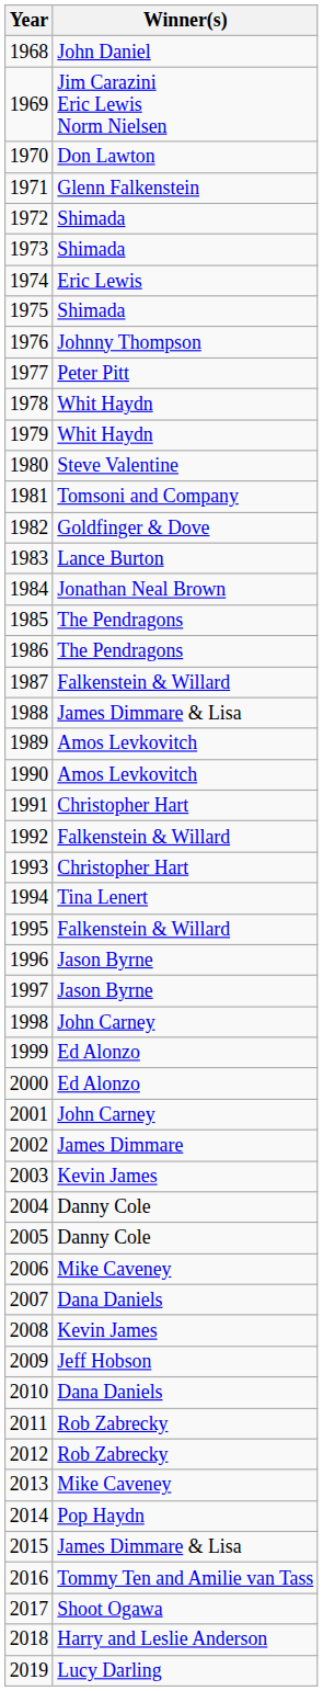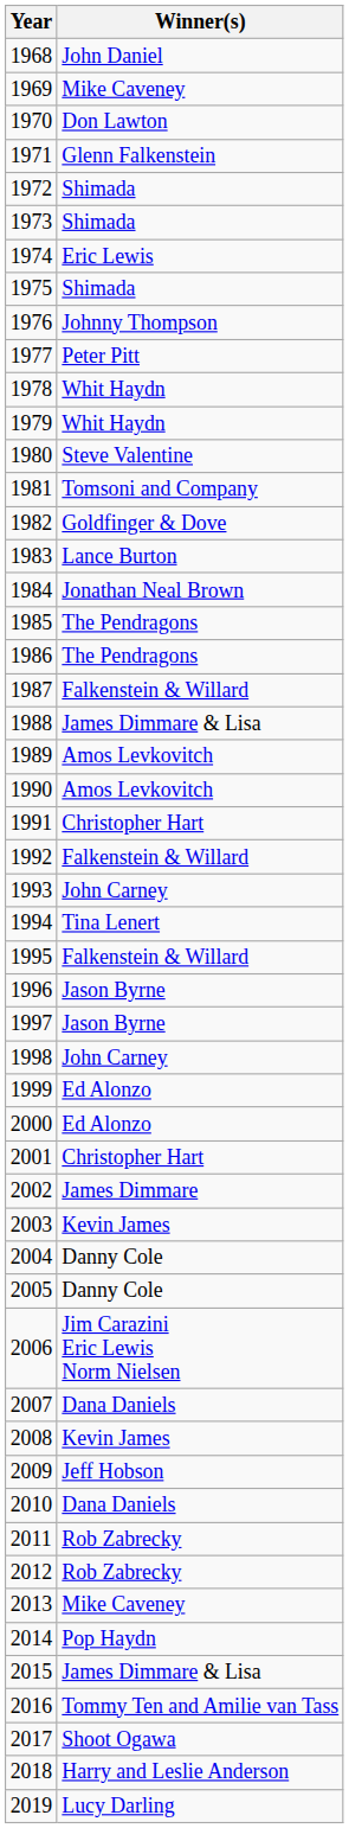1969 | Winner(s): Jim Carazini Eric Lewis Norm Nielsen -> Mike Caveney
1993 | Winner(s): Christopher Hart -> John Carney
2001 | Winner(s): John Carney -> Christopher Hart
2006 | Winner(s): Mike Caveney -> Jim Carazini Eric Lewis Norm Nielsen
